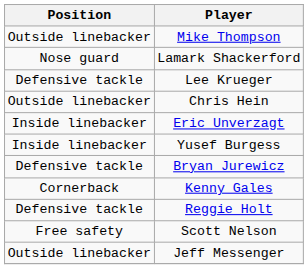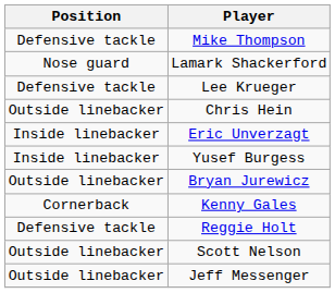Mike Thompson | Position: Outside linebacker -> Defensive tackle
Bryan Jurewicz | Position: Defensive tackle -> Outside linebacker
Scott Nelson | Position: Free safety -> Outside linebacker
